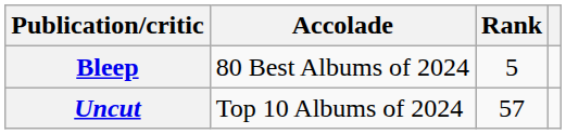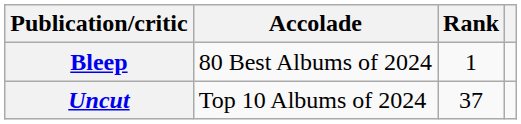Bleep | Rank: 5 -> 1
Uncut | Rank: 57 -> 37
